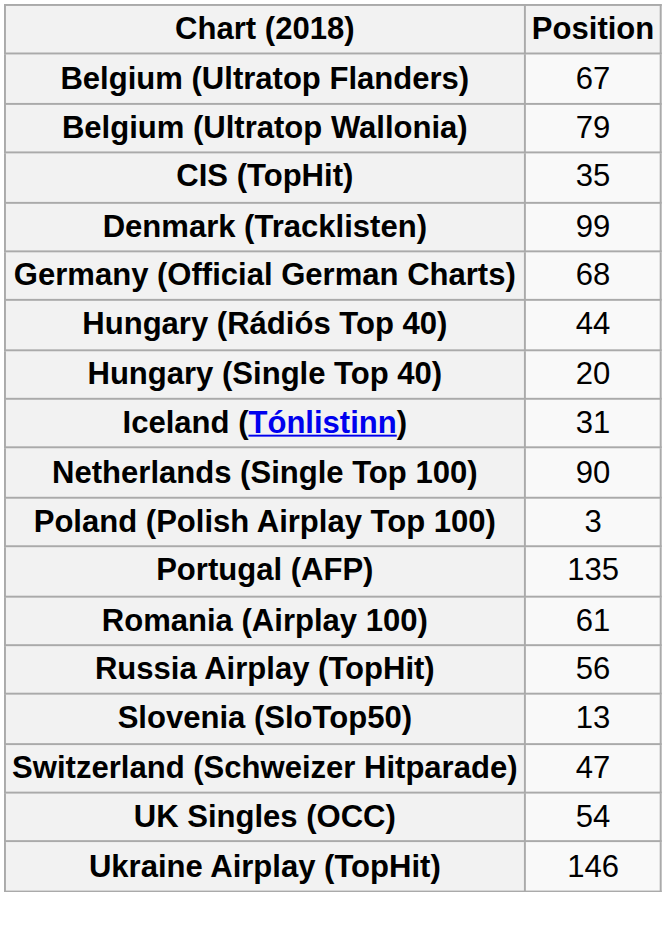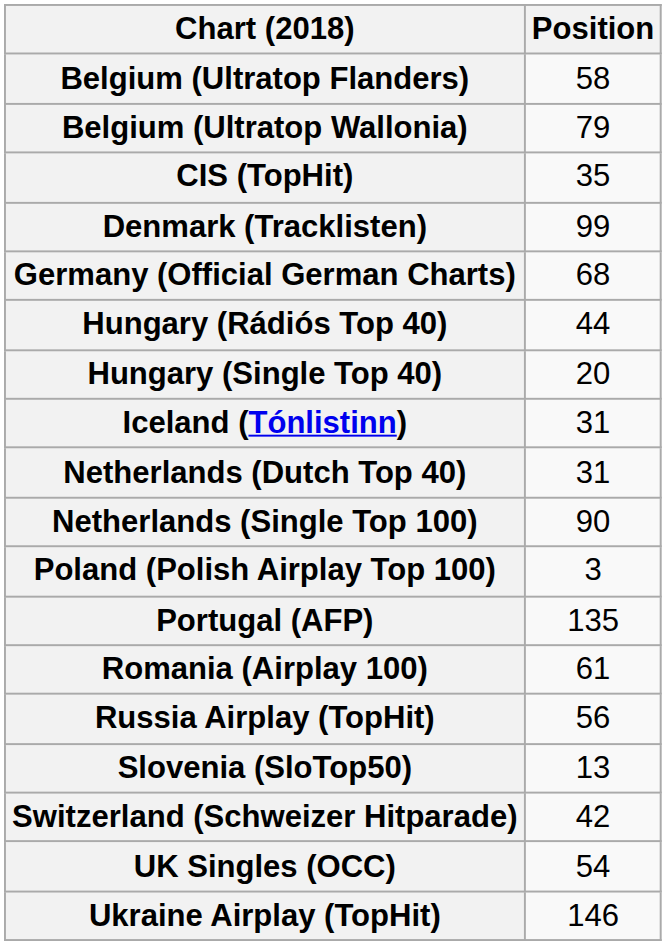Belgium (Ultratop Flanders) | Position: 67 -> 58
+ row: Netherlands (Dutch Top 40) | 31
Switzerland (Schweizer Hitparade) | Position: 47 -> 42
